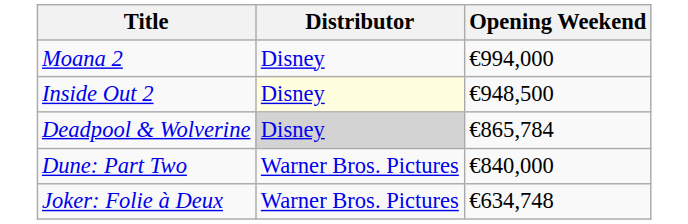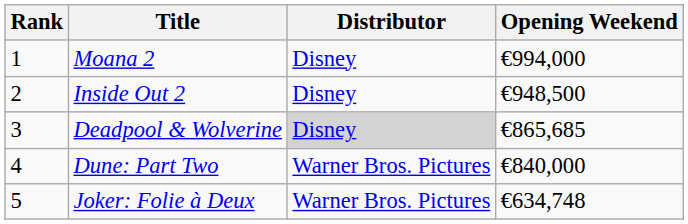+ column: Rank | 1 | 2 | 3 | 4 | 5
Inside Out 2 | Distributor: lightyellow background -> no background
Deadpool & Wolverine | Opening Weekend: €865,784 -> €865,685
